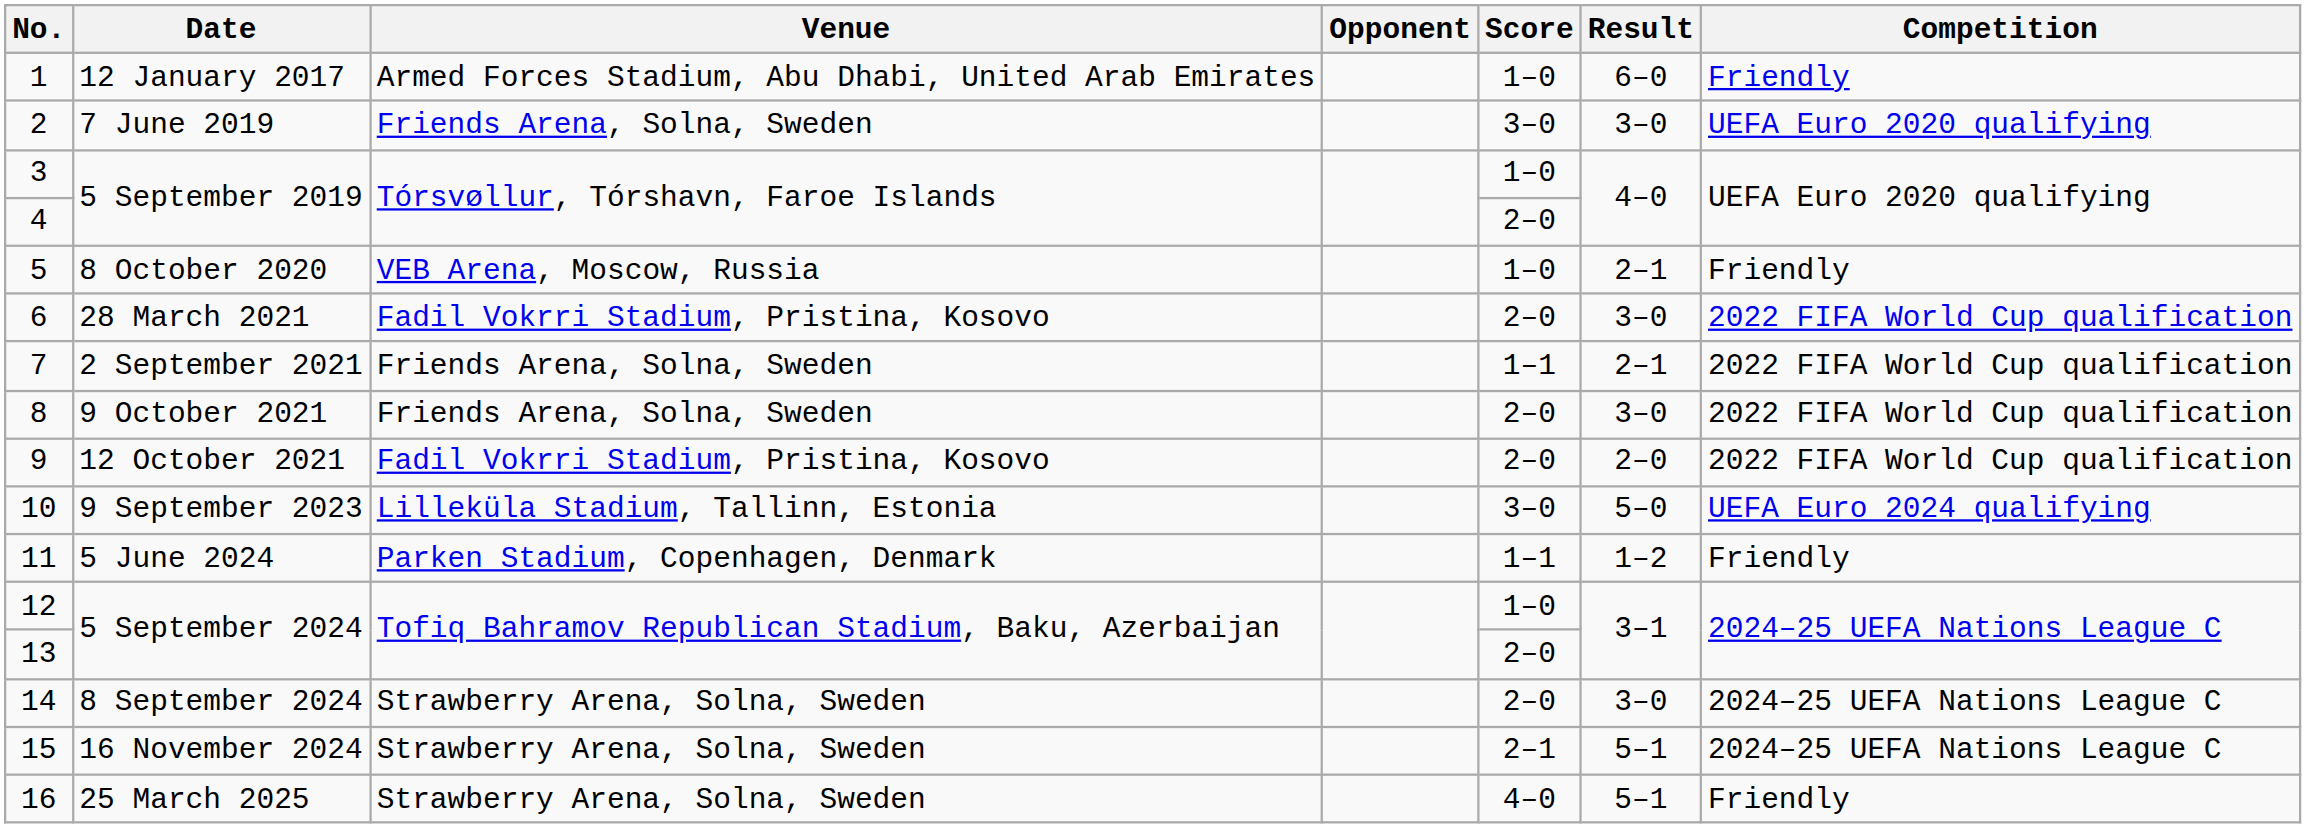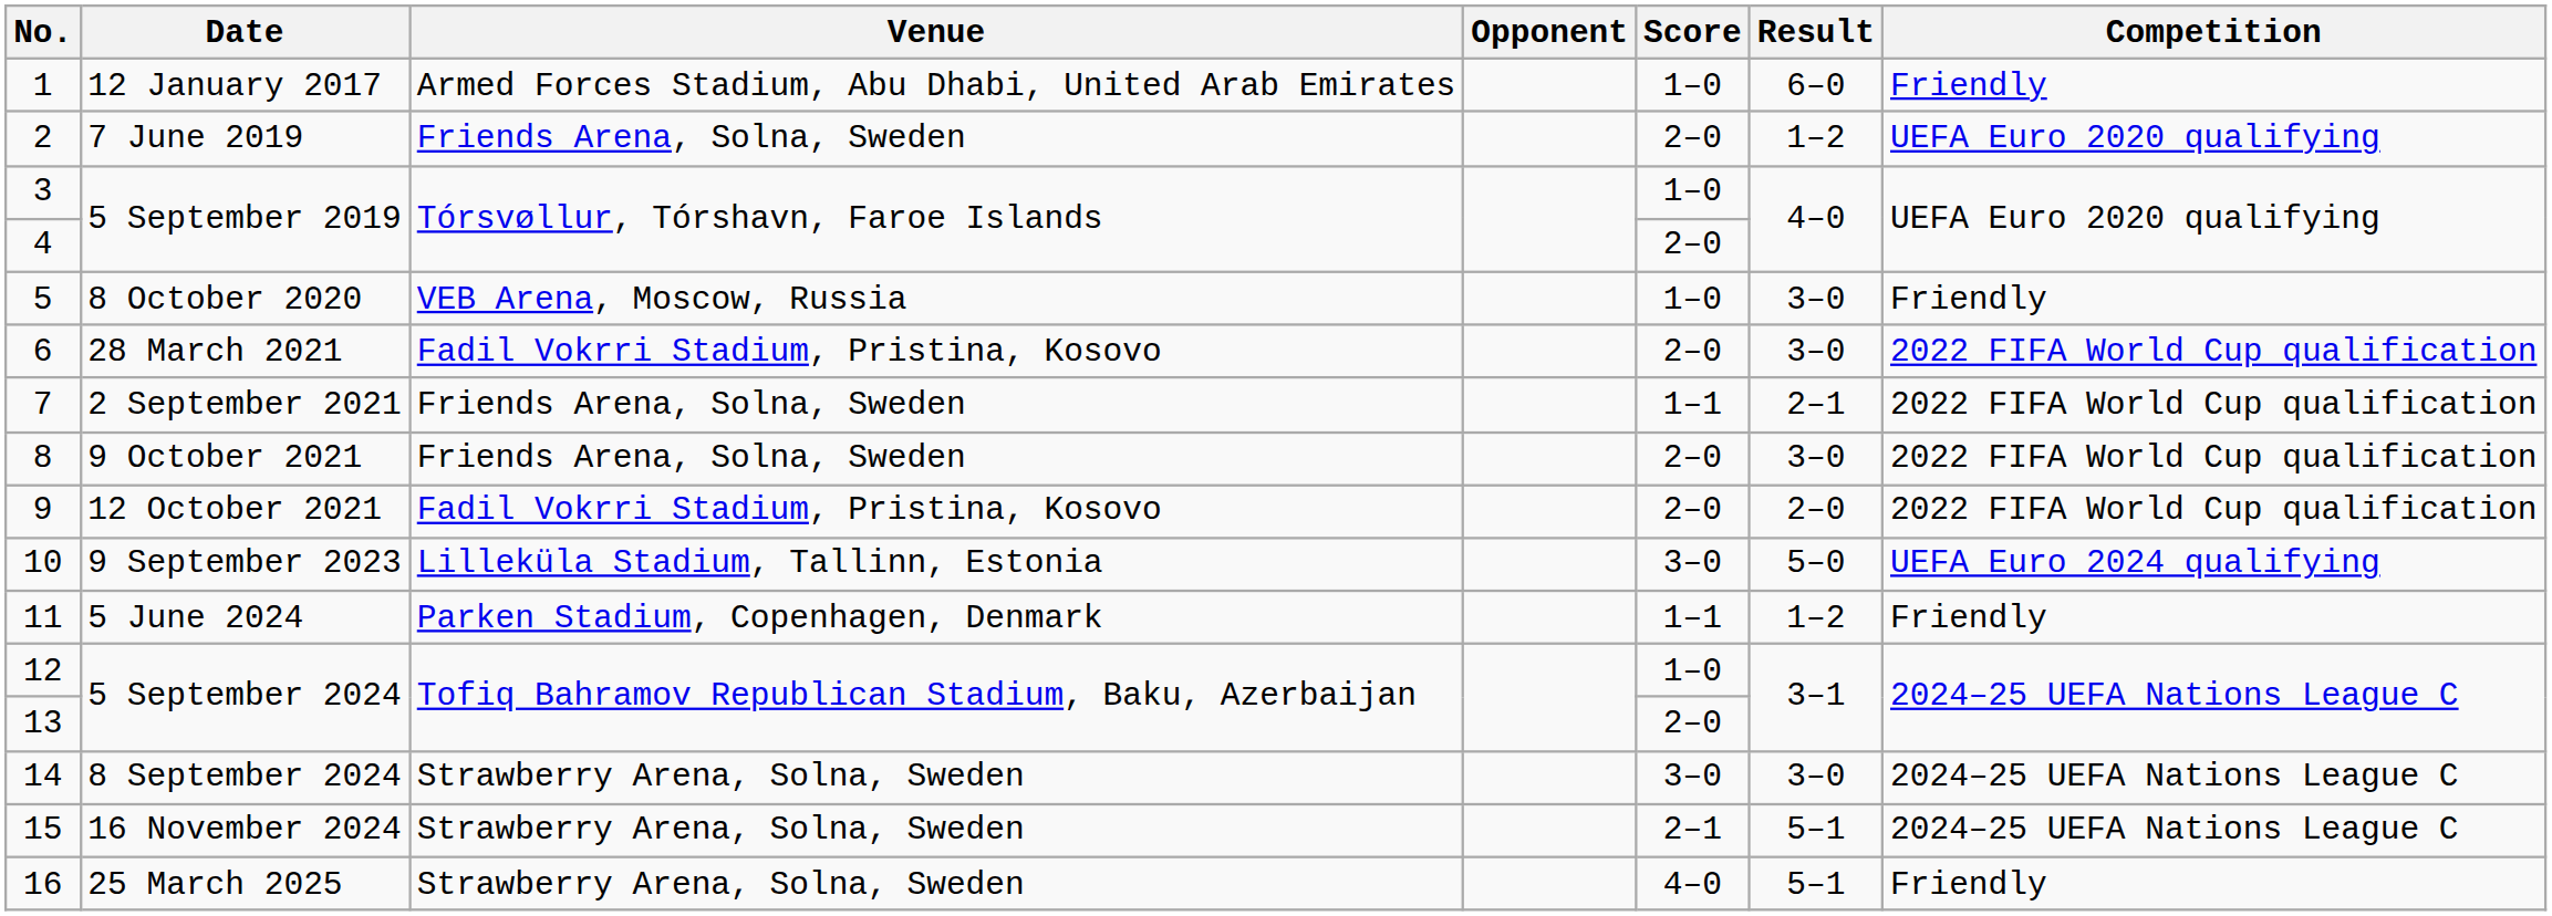2 | Score: 3–0 -> 2–0
2 | Result: 3–0 -> 1–2
5 | Result: 2–1 -> 3–0
14 | Score: 2–0 -> 3–0
